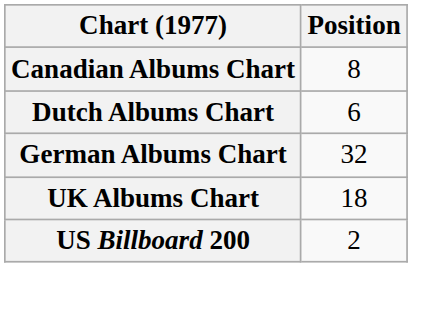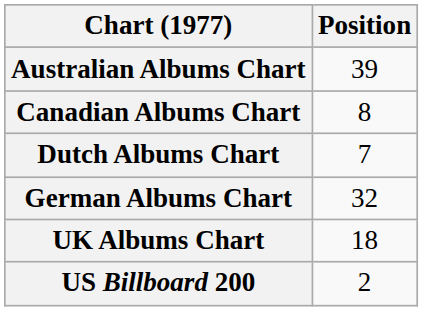+ row: Australian Albums Chart | 39
Dutch Albums Chart | Position: 6 -> 7
